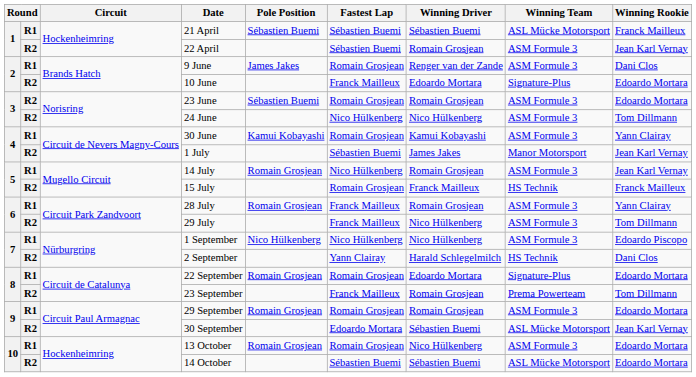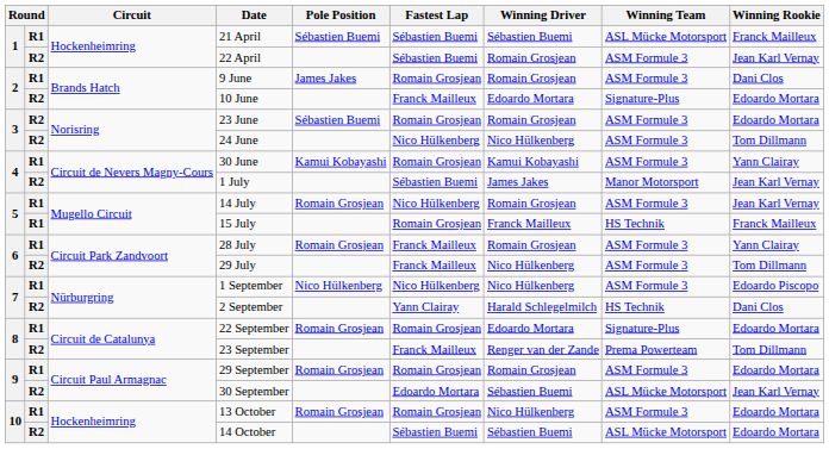9 June | Winning Driver: Renger van der Zande -> Romain Grosjean
15 July | column 2: R2 -> R1
23 September | Winning Driver: Romain Grosjean -> Renger van der Zande
